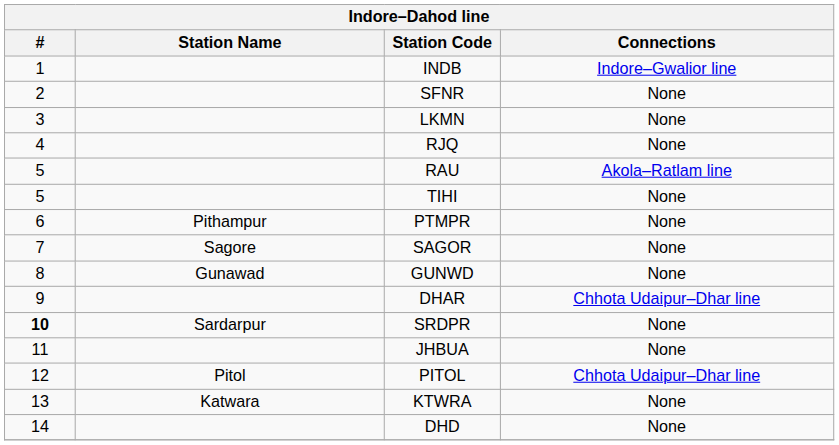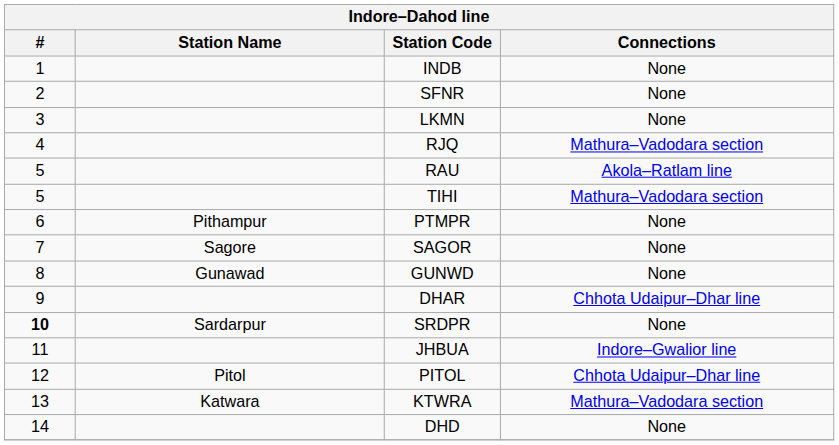INDB | Connections: Indore–Gwalior line -> None
RJQ | Connections: None -> Mathura–Vadodara section
TIHI | Connections: None -> Mathura–Vadodara section
JHBUA | Connections: None -> Indore–Gwalior line
KTWRA | Connections: None -> Mathura–Vadodara section
